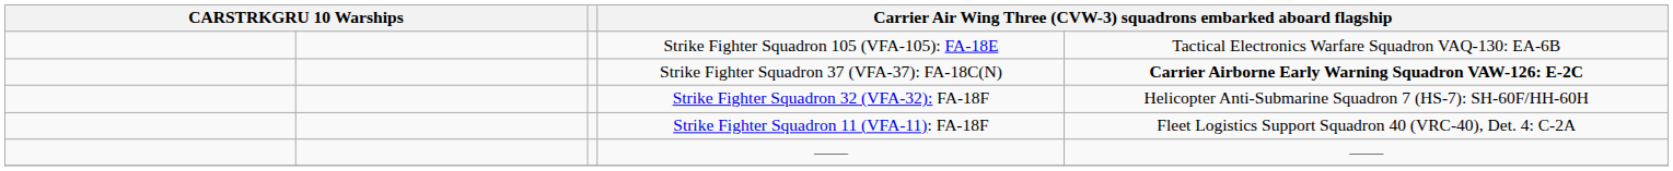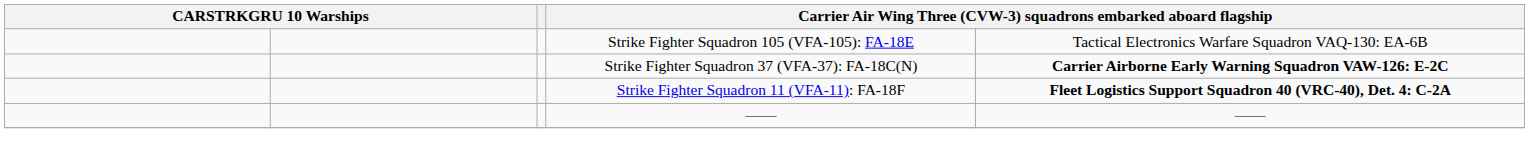- row: Strike Fighter Squadron 32 (VFA-32): FA-18F | Helicopter Anti-Submarine Squadron 7 (HS-7): SH-60F/HH-60H
Strike Fighter Squadron 11 (VFA-11): FA-18F | column 5: normal -> bold
